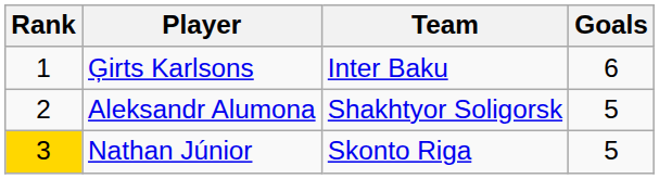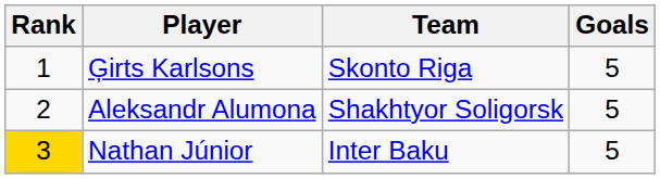Ģirts Karlsons | Team: Inter Baku -> Skonto Riga
Ģirts Karlsons | Goals: 6 -> 5
Nathan Júnior | Team: Skonto Riga -> Inter Baku
